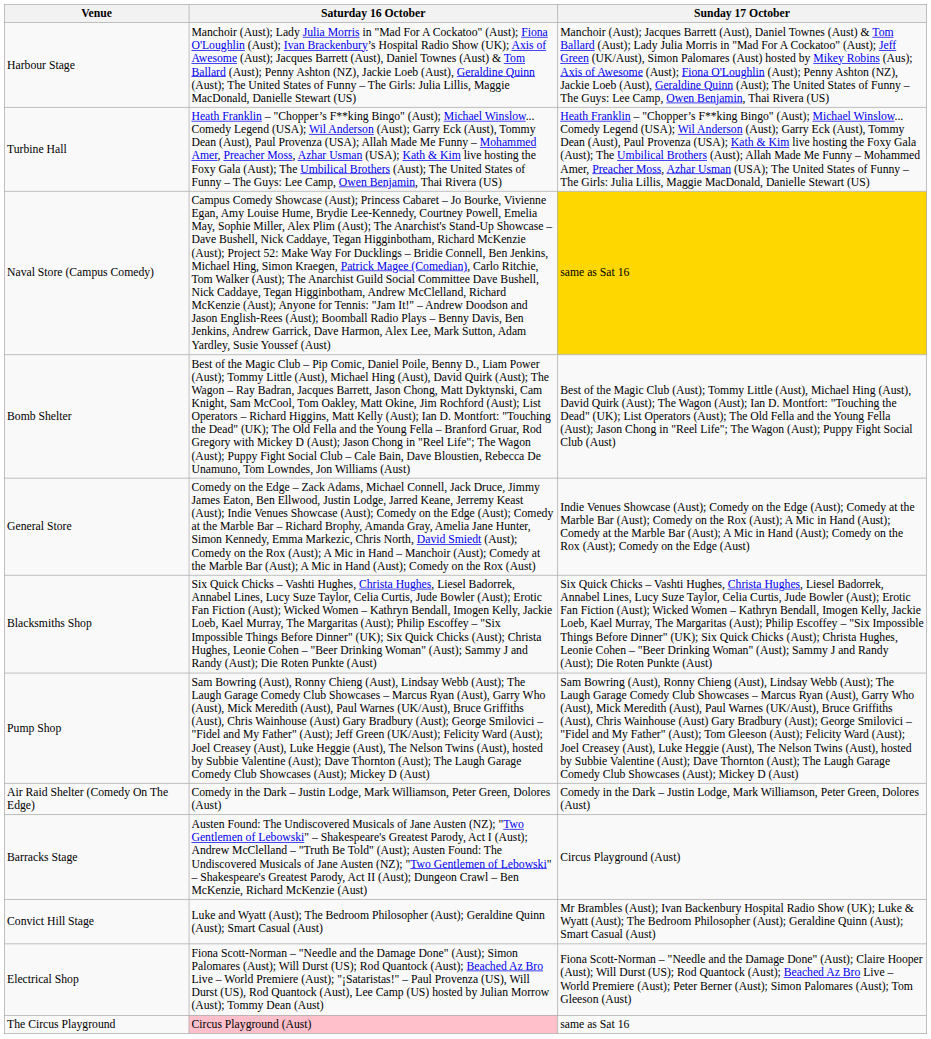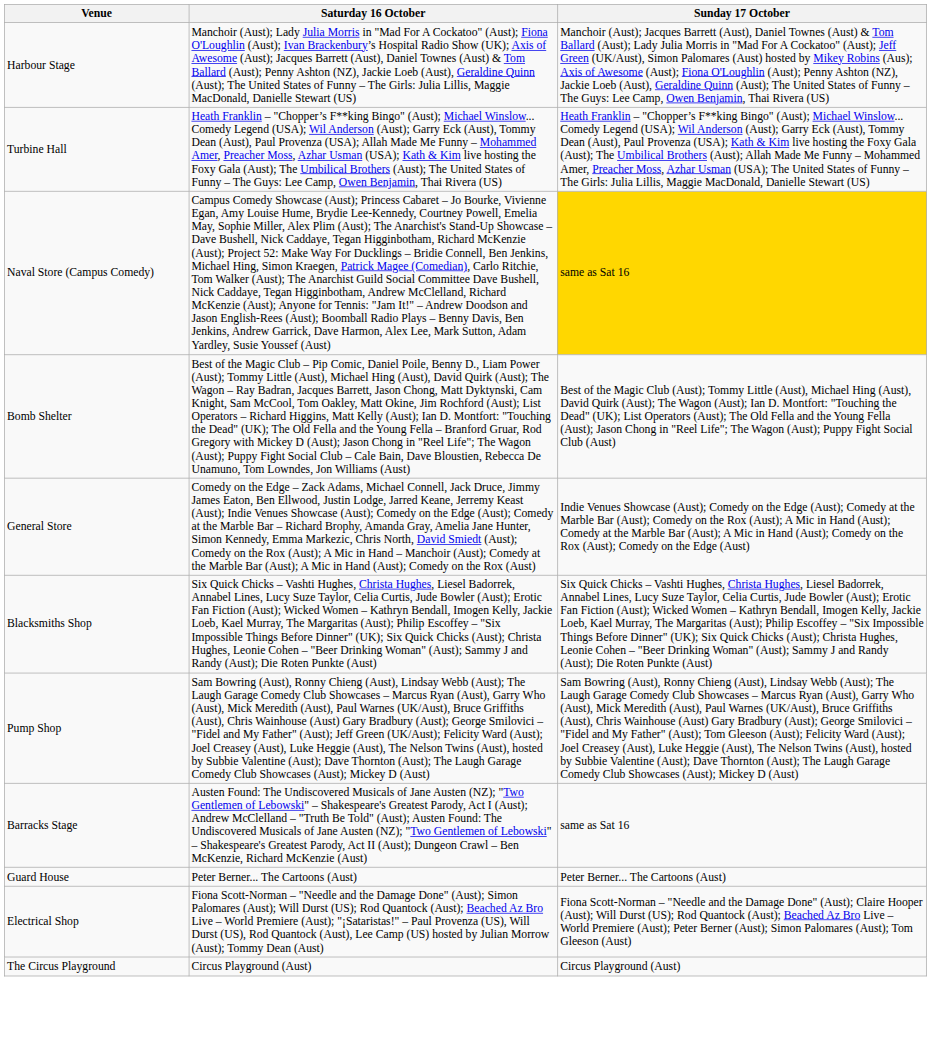- row: Air Raid Shelter (Comedy On The Edge) | Comedy in the Dark – Justin Lodge, Mark Williamson, Peter Green, Dolores (Aust) | Comedy in the Dark – Justin Lodge, Mark Williamson, Peter Green, Dolores (Aust)
Barracks Stage | Sunday 17 October: Circus Playground (Aust) -> same as Sat 16
+ row: Guard House | Peter Berner... The Cartoons (Aust) | Peter Berner... The Cartoons (Aust)
- row: Convict Hill Stage | Luke and Wyatt (Aust); The Bedroom Philosopher (Aust); Geraldine Quinn (Aust); Smart Casual (Aust) | Mr Brambles (Aust); Ivan Backenbury Hospital Radio Show (UK); Luke & Wyatt (Aust); The Bedroom Philosopher (Aust); Geraldine Quinn (Aust); Smart Casual (Aust)
The Circus Playground | Saturday 16 October: pink background -> no background
The Circus Playground | Sunday 17 October: same as Sat 16 -> Circus Playground (Aust)
